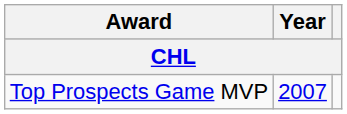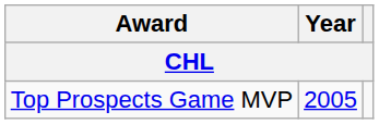Top Prospects Game MVP | Year: 2007 -> 2005
